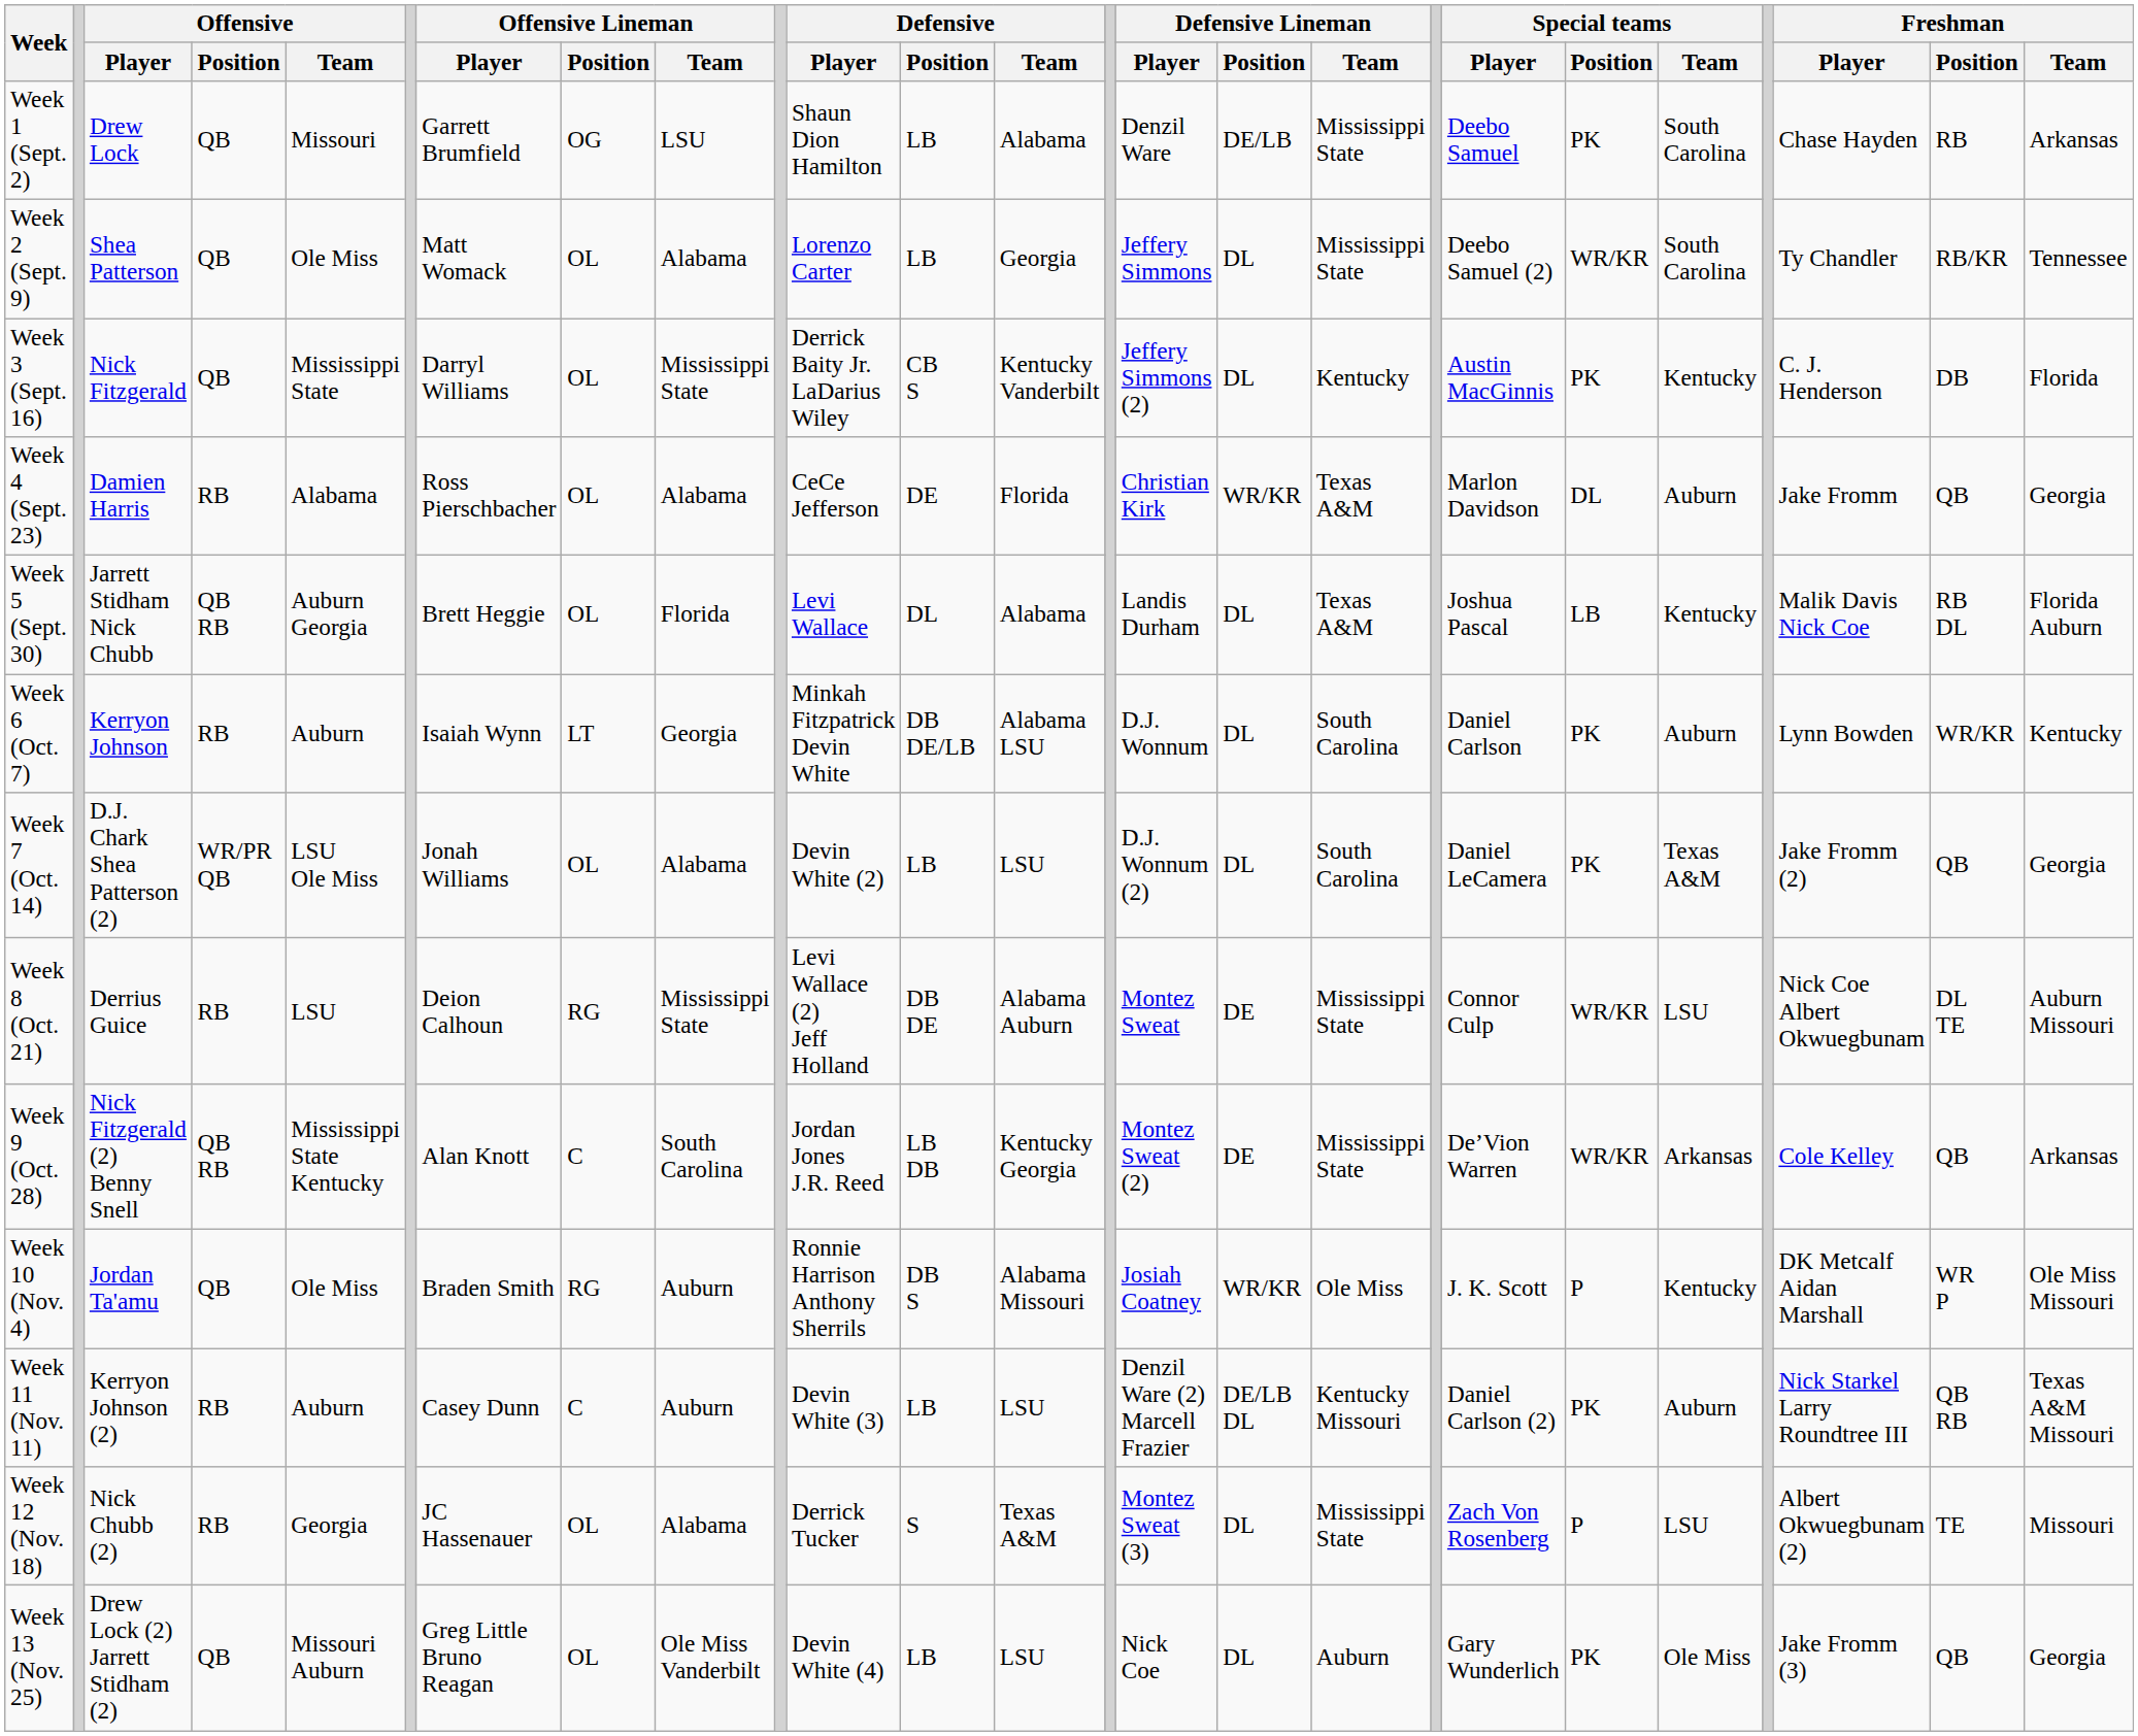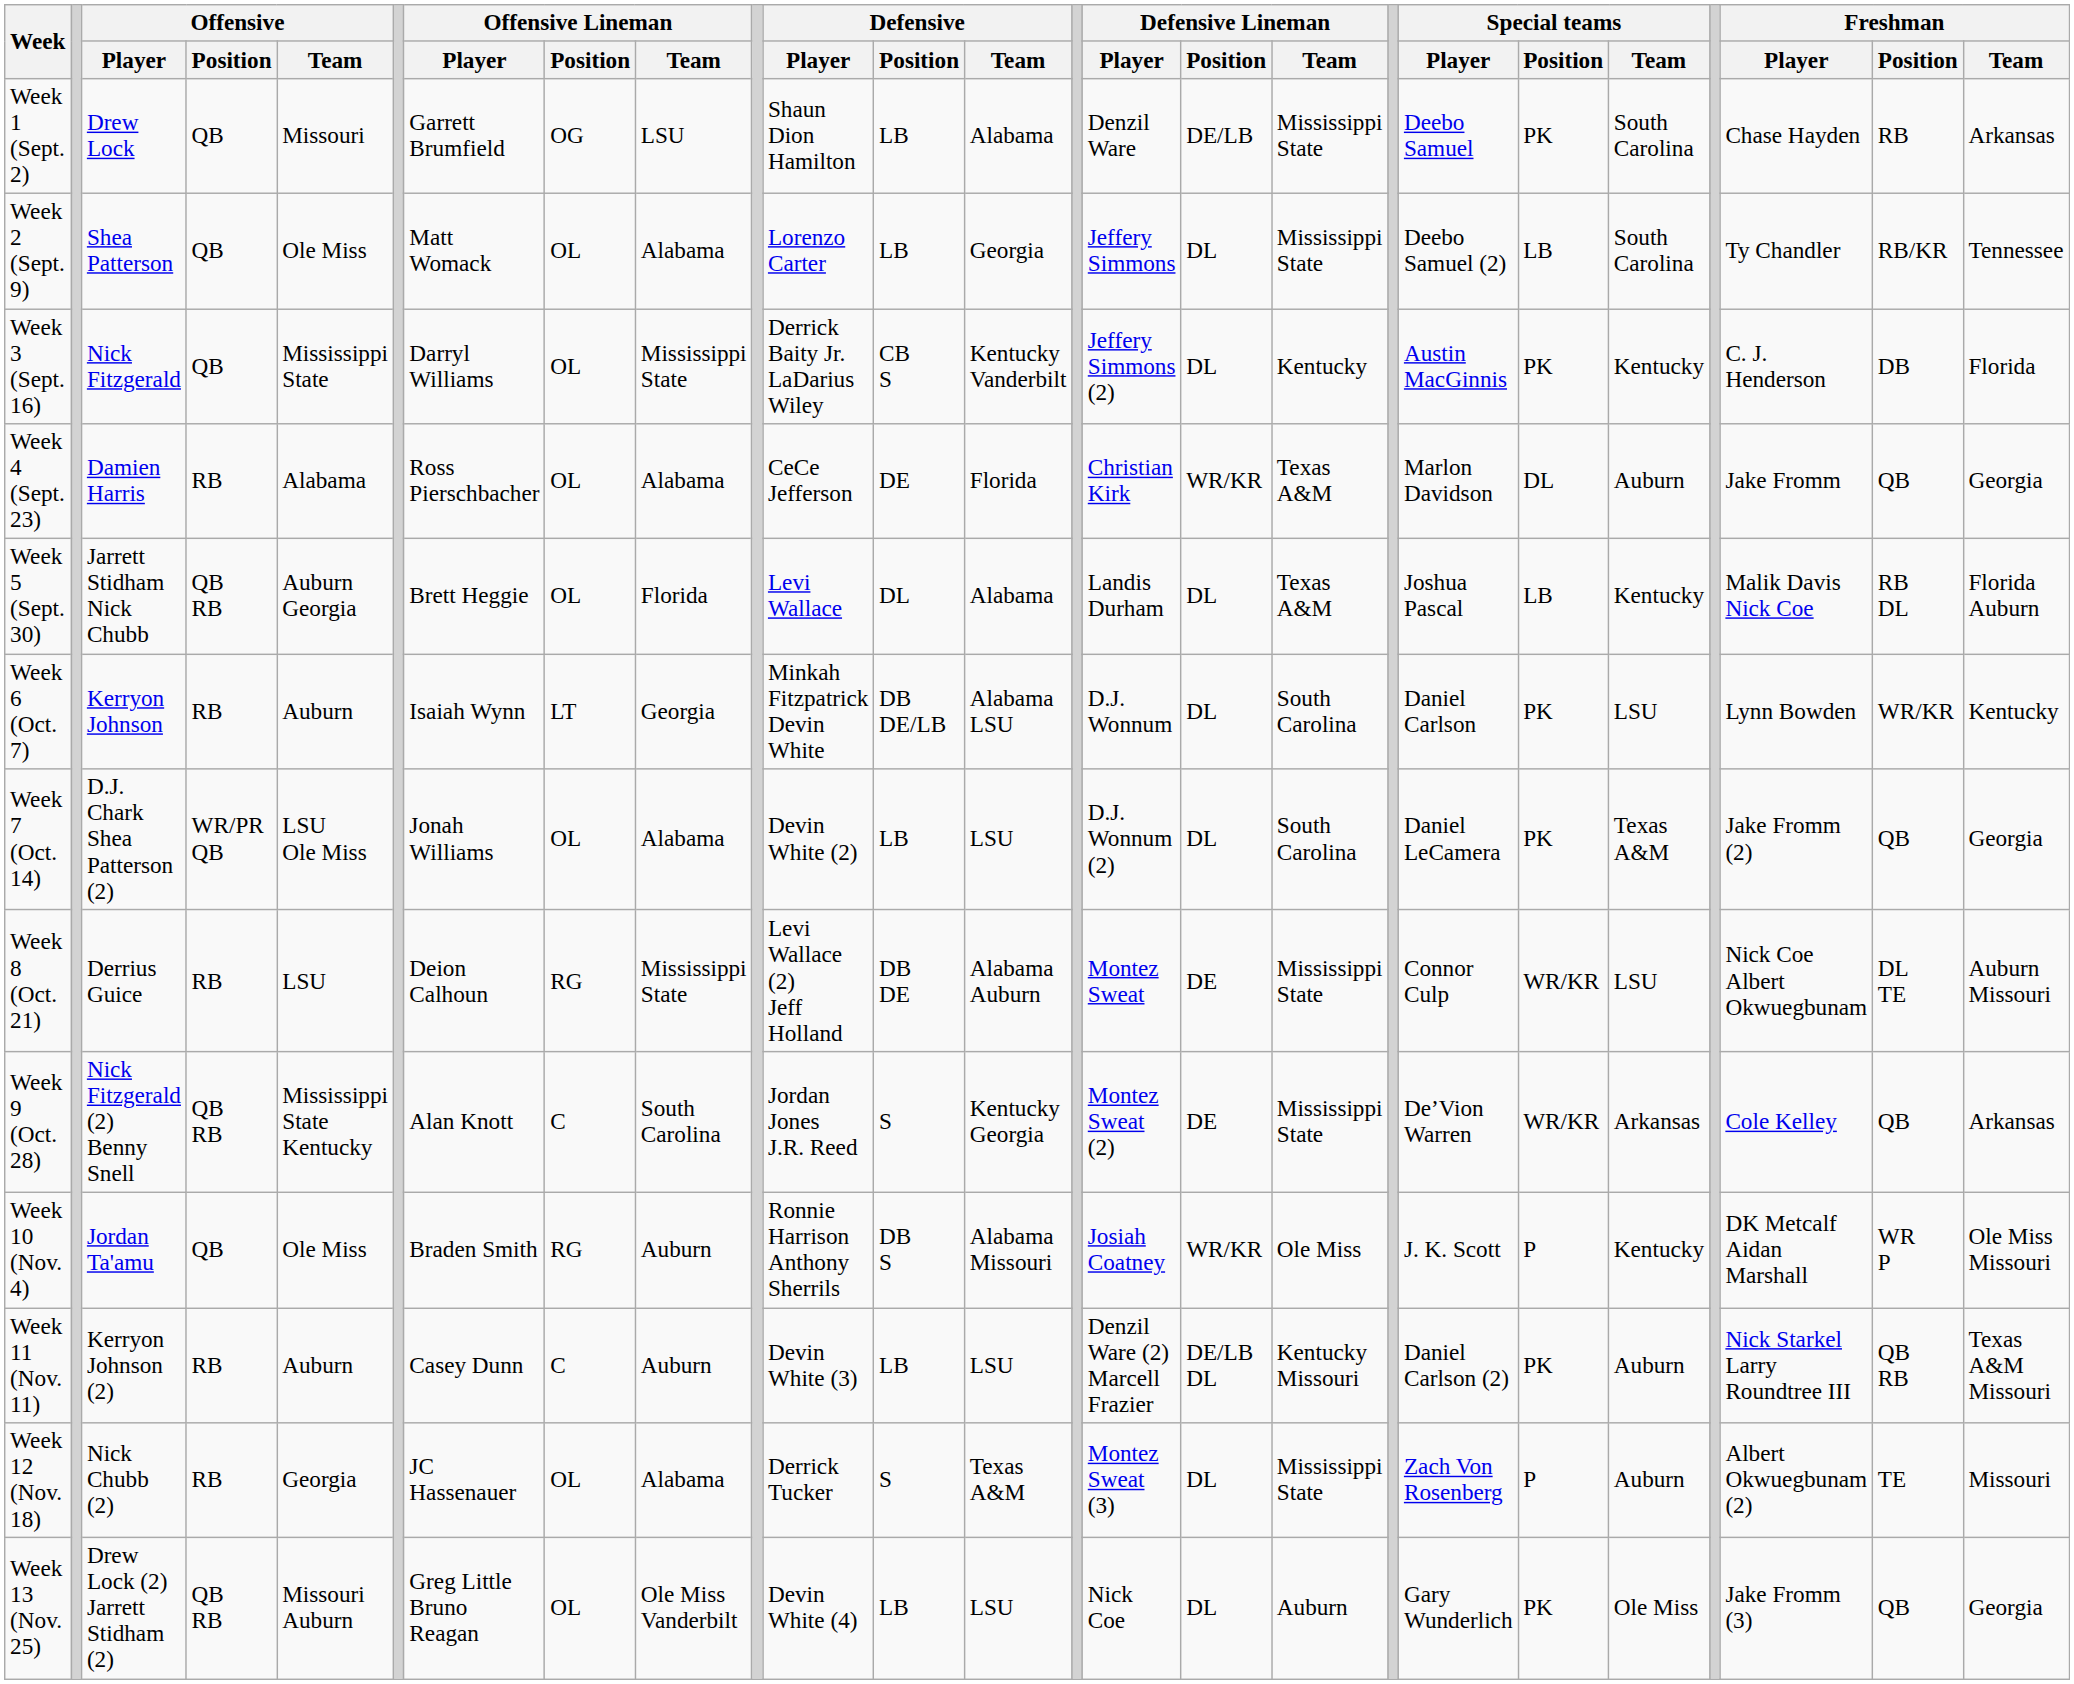Week 2 (Sept. 9) | Special teams / Position: WR/KR -> LB
Week 6 (Oct. 7) | Special teams / Team: Auburn -> LSU
Week 9 (Oct. 28) | Defensive / Position: LB DB -> S
Week 12 (Nov. 18) | Special teams / Team: LSU -> Auburn
Week 13 (Nov. 25) | Offensive / Position: QB -> QB RB
